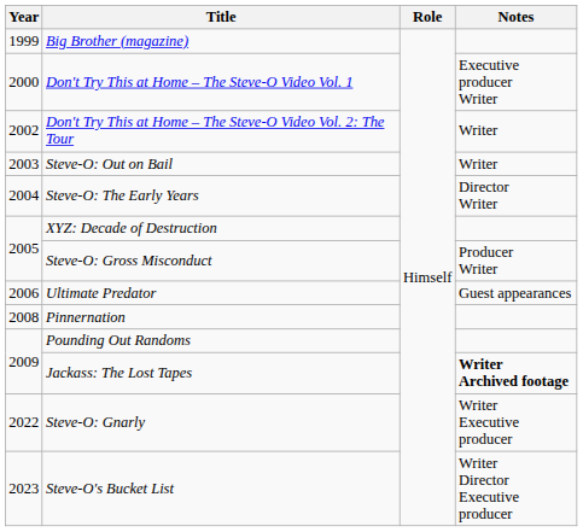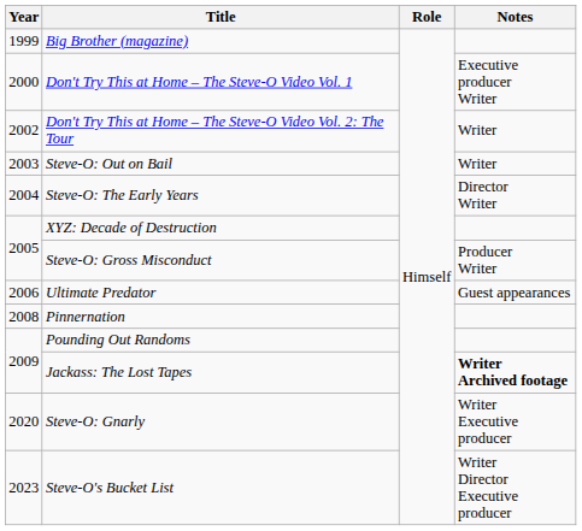Steve-O: Gnarly | Year: 2022 -> 2020
